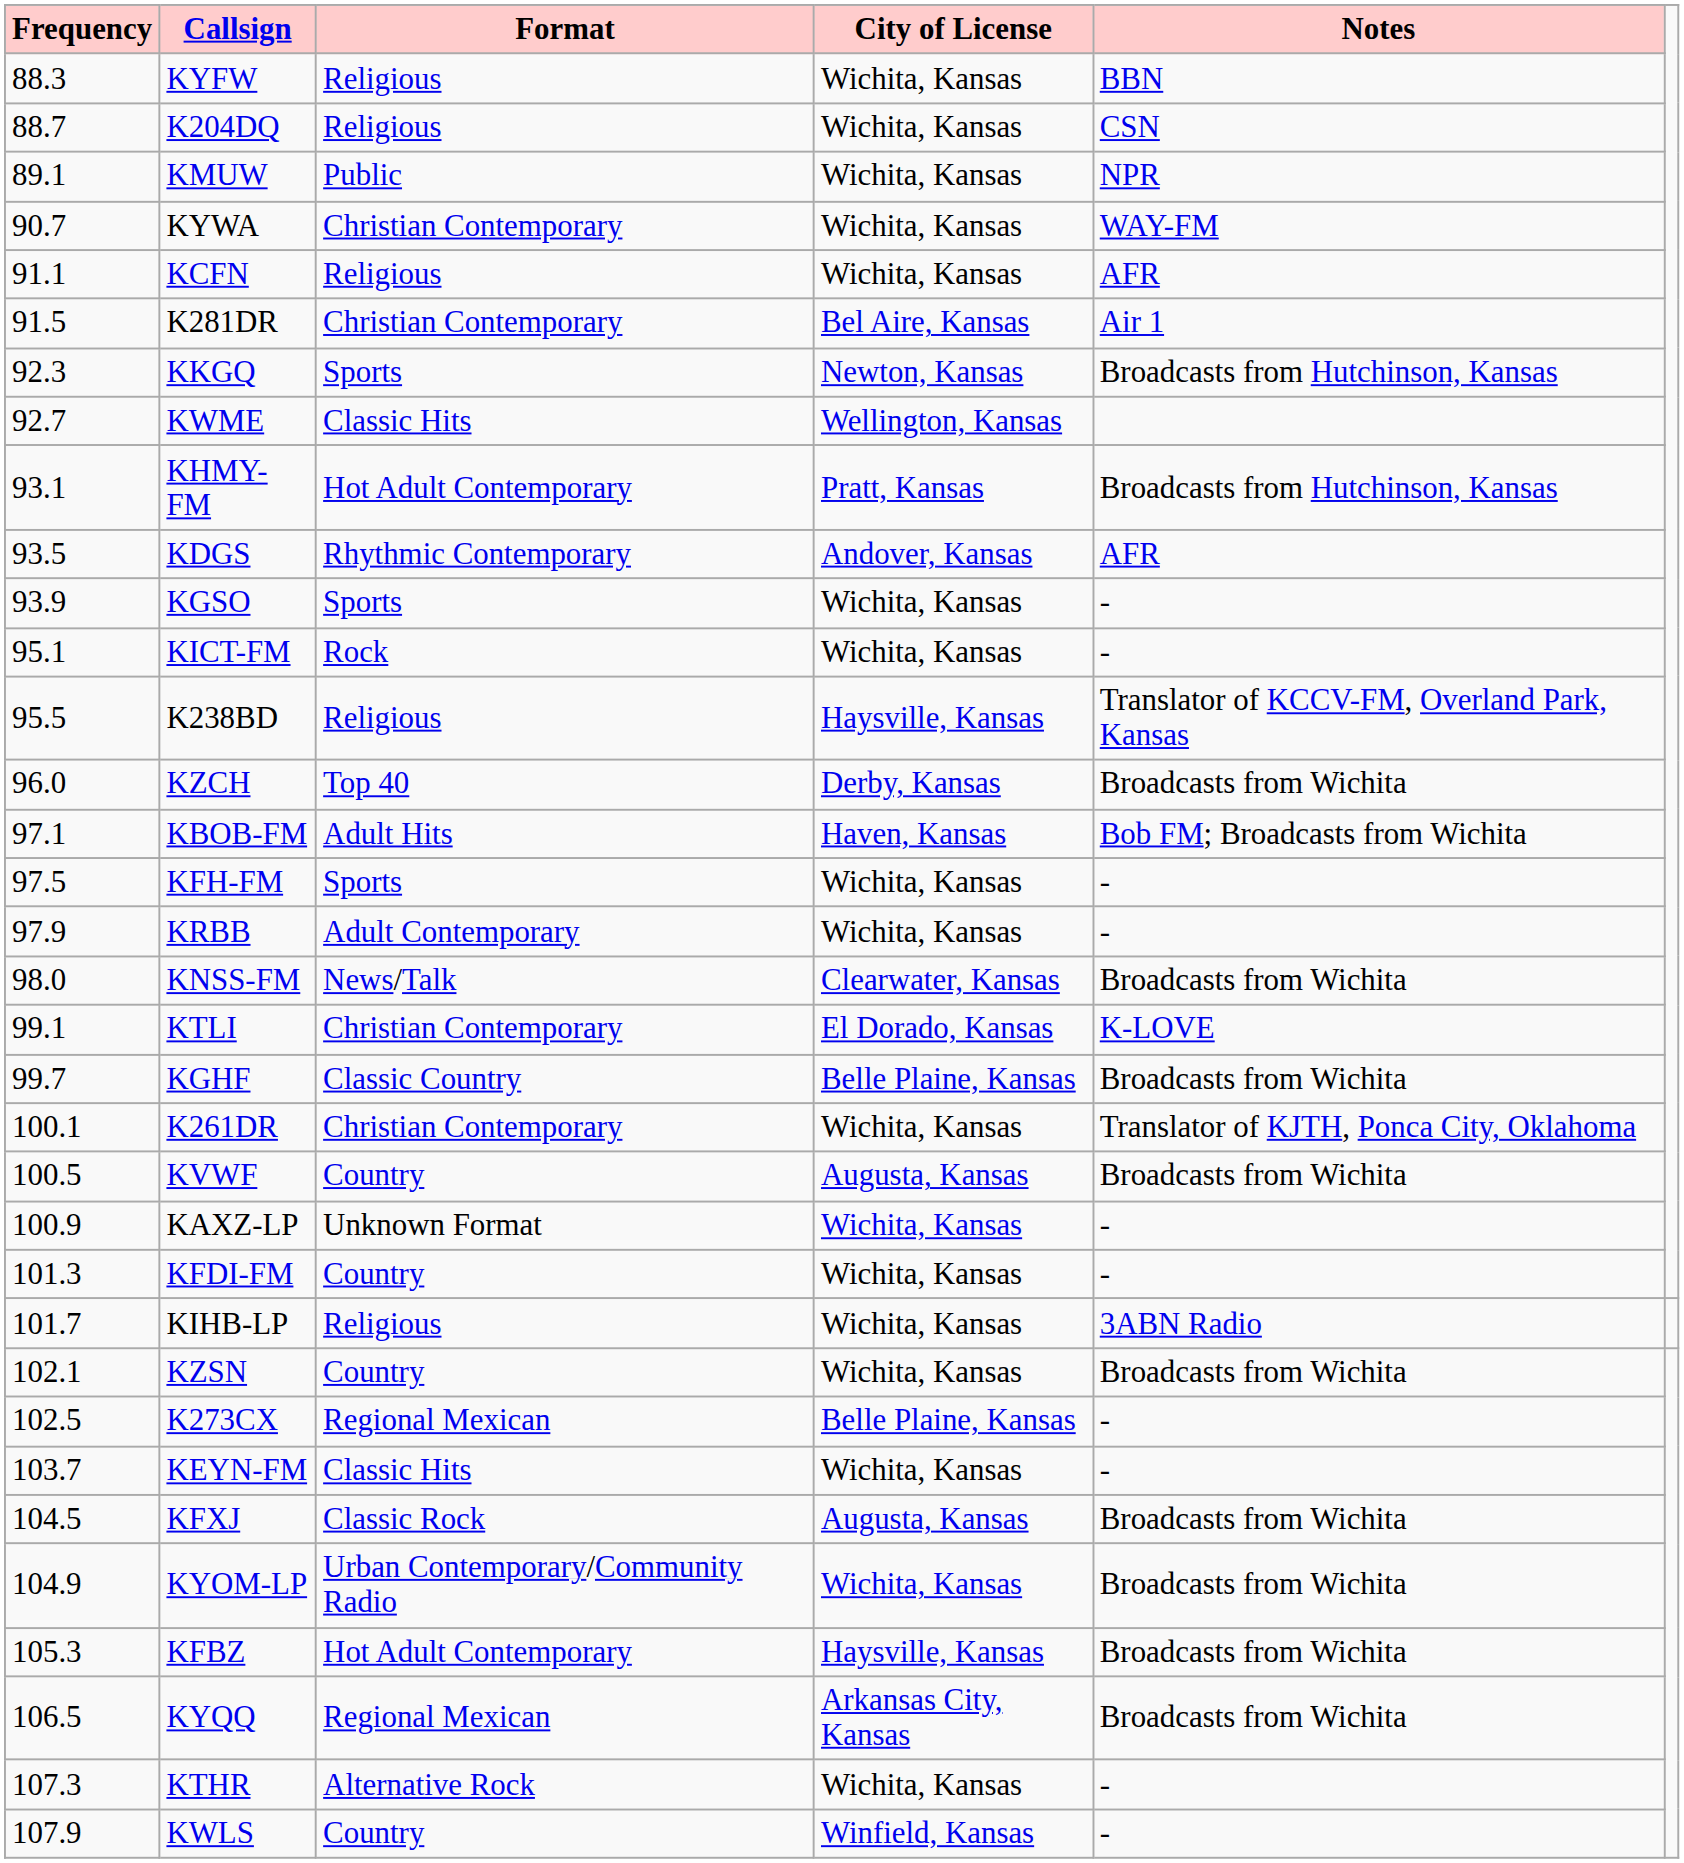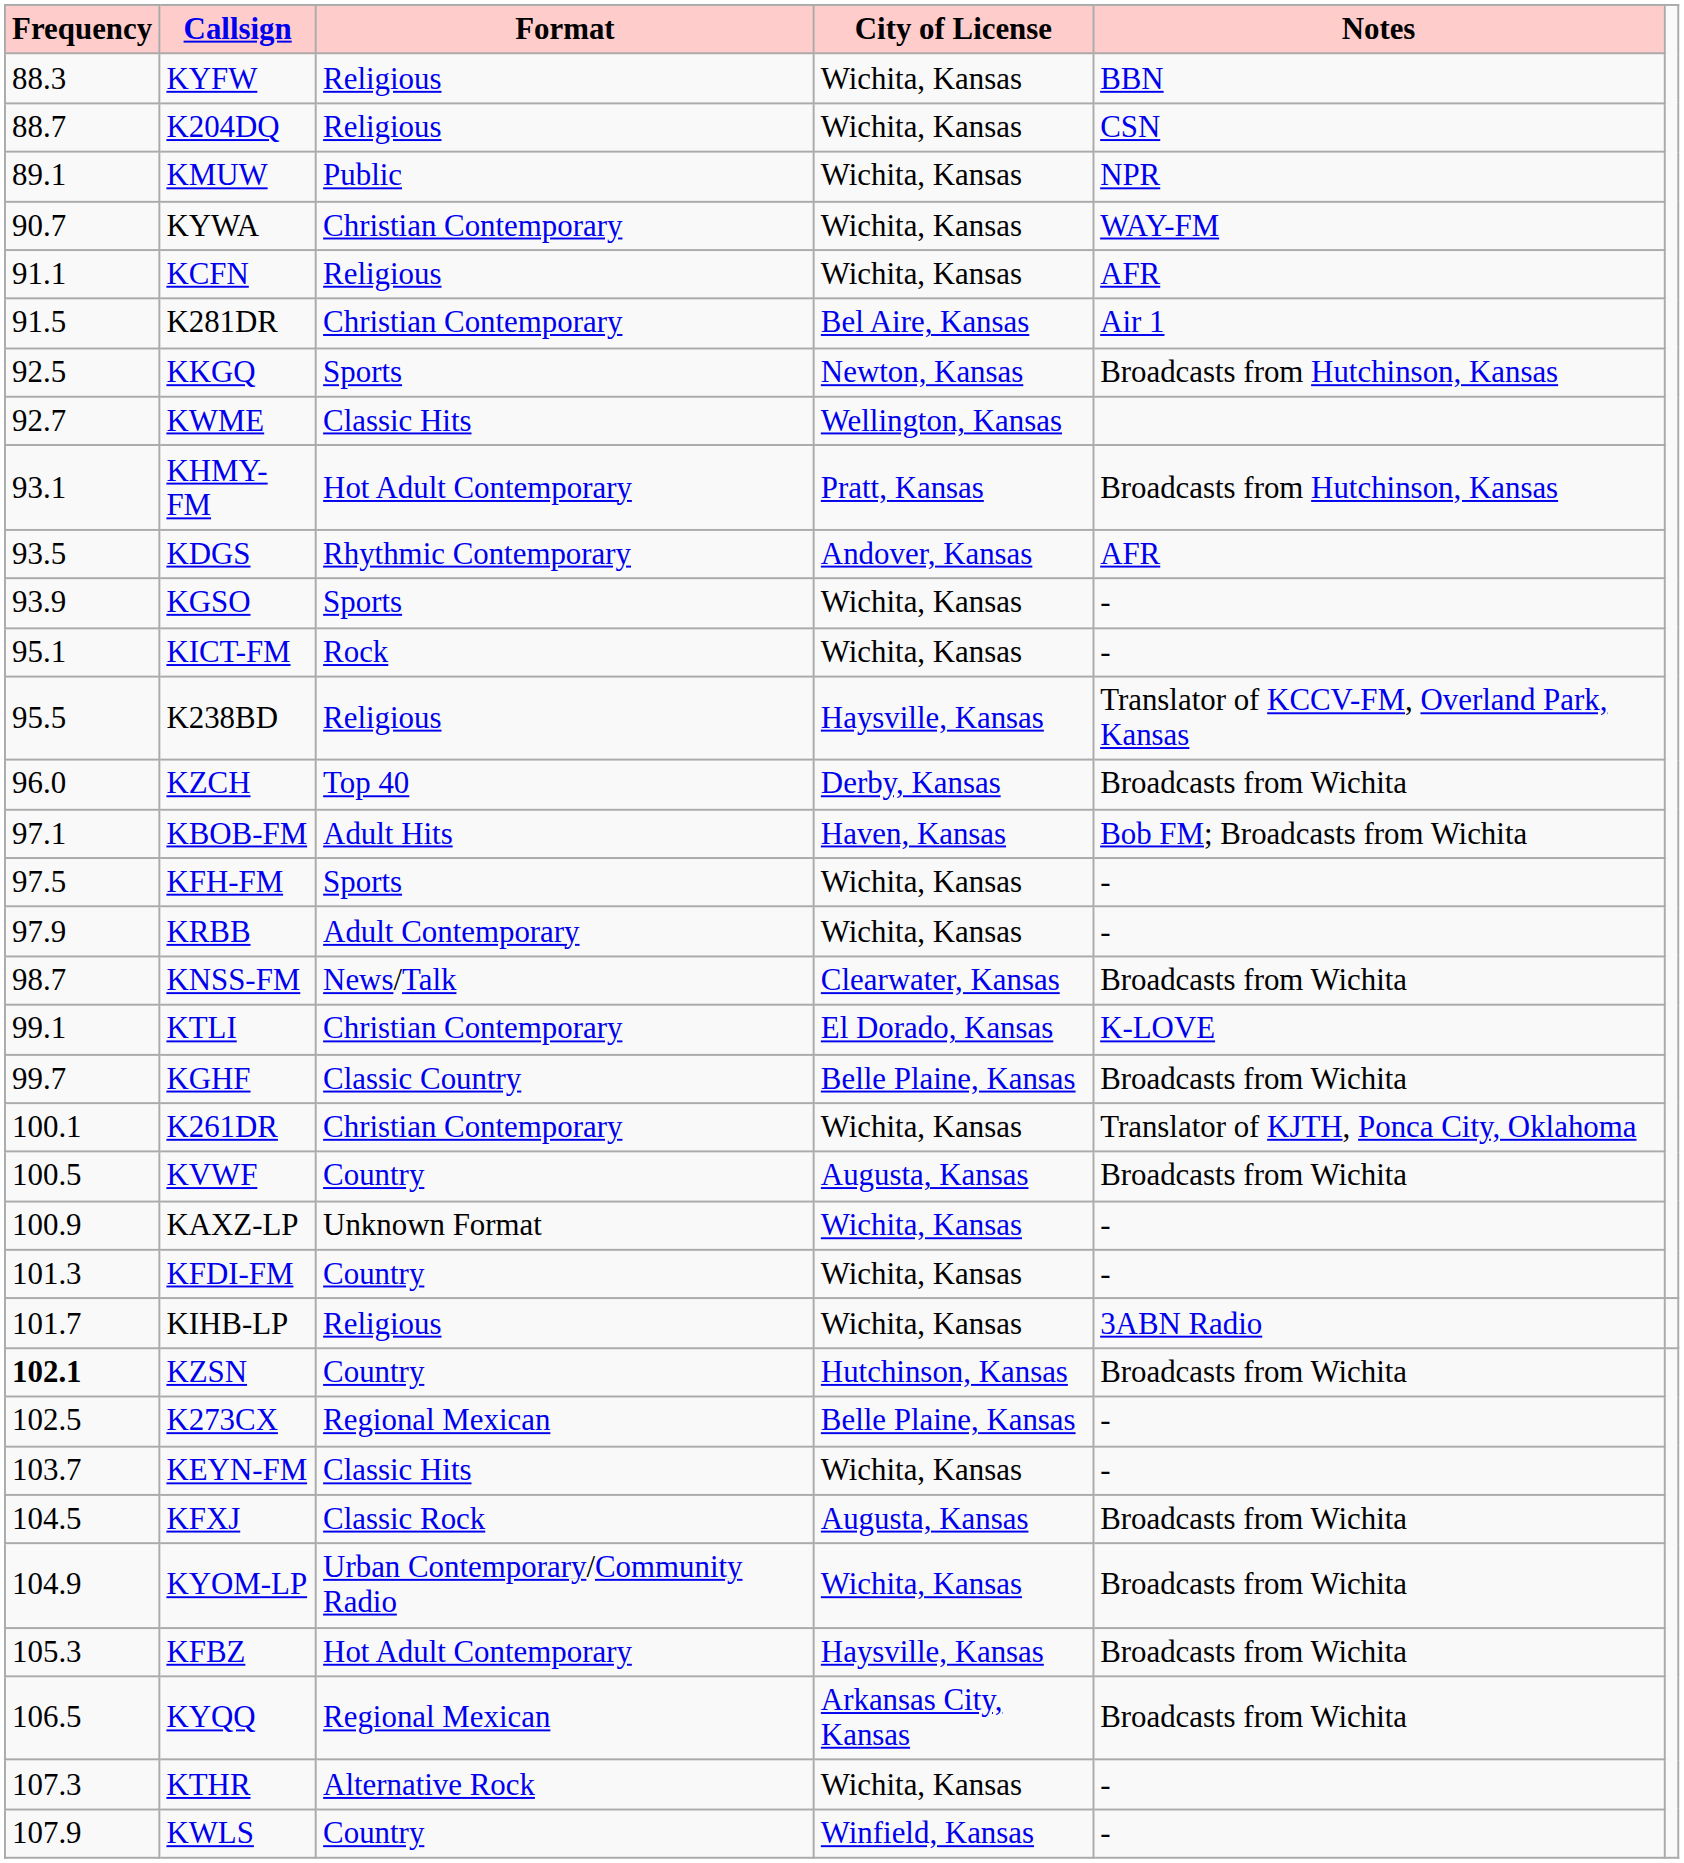KKGQ | Frequency: 92.3 -> 92.5
KNSS-FM | Frequency: 98.0 -> 98.7
KZSN | Frequency: normal -> bold
KZSN | City of License: Wichita, Kansas -> Hutchinson, Kansas
